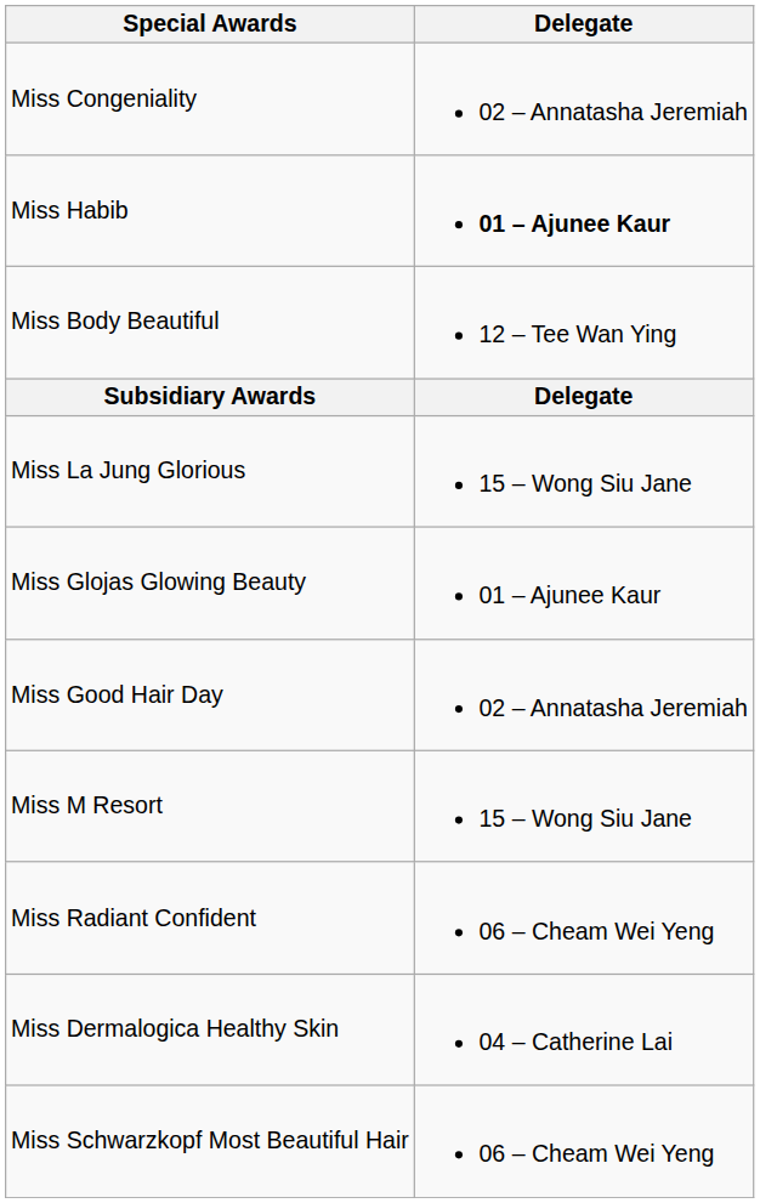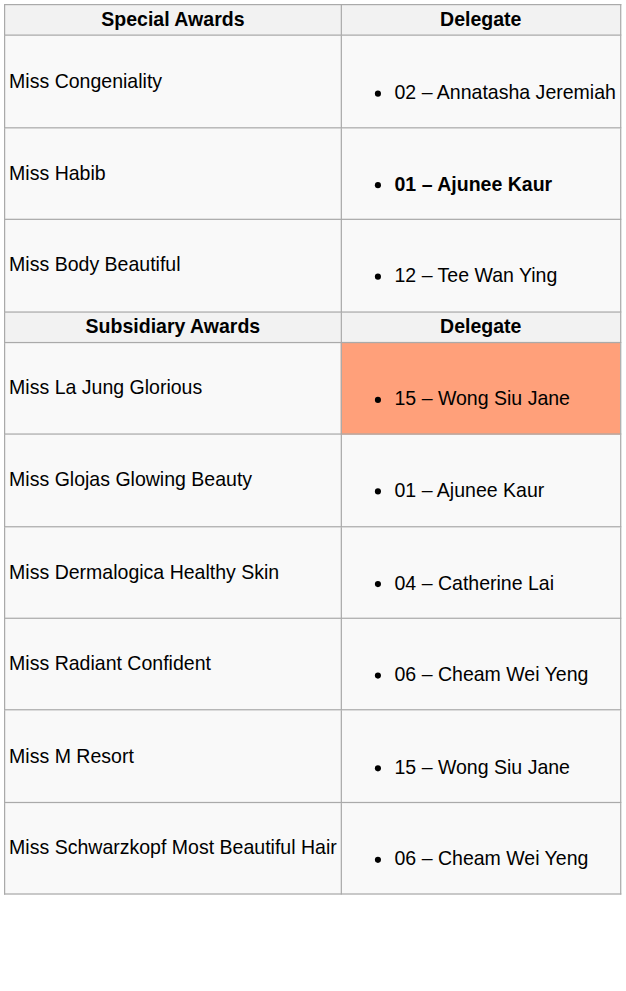Miss La Jung Glorious | Delegate: no background -> lightsalmon background
- row: Miss Good Hair Day | 02 – Annatasha Jeremiah
rows swapped: Miss M Resort <-> Miss Dermalogica Healthy Skin
